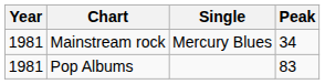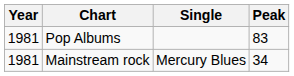rows swapped: Pop Albums <-> Mainstream rock
